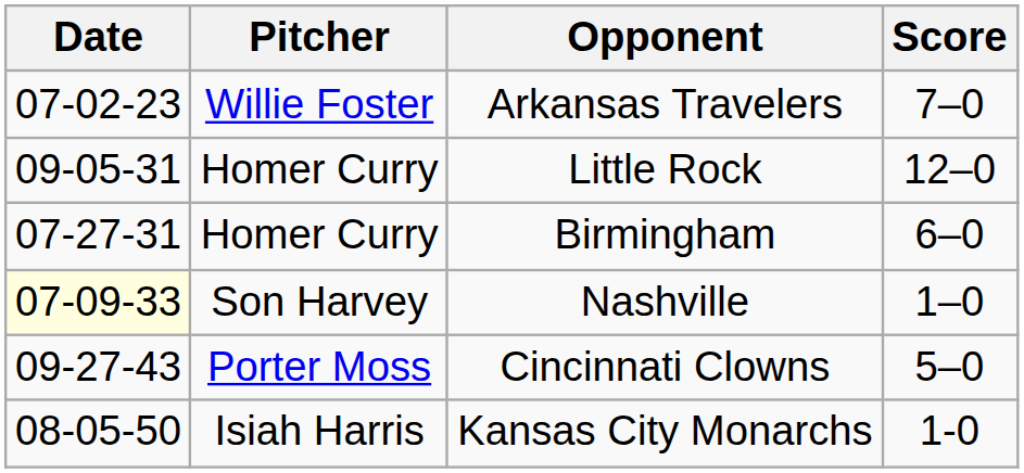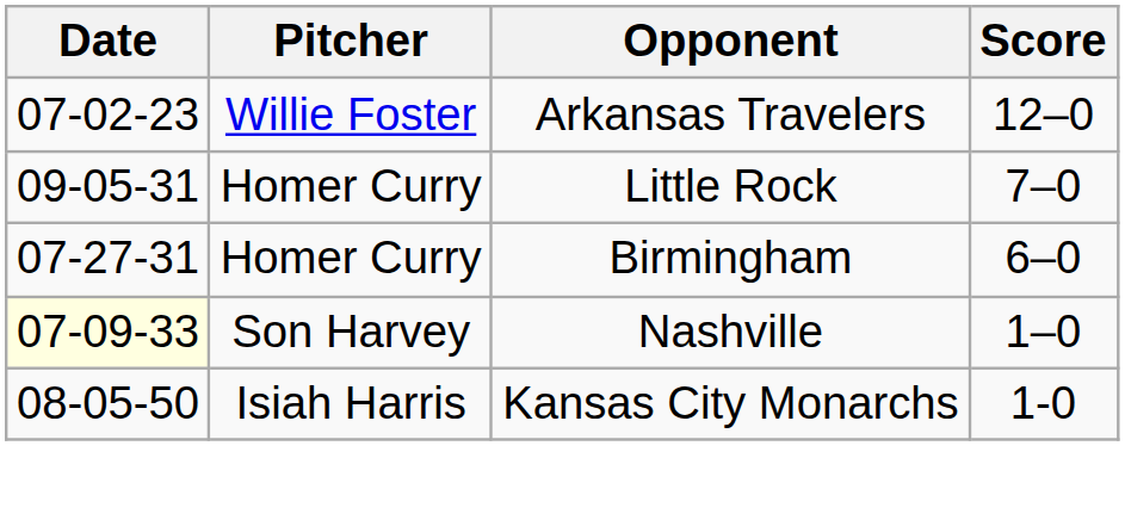Arkansas Travelers | Score: 7–0 -> 12–0
Little Rock | Score: 12–0 -> 7–0
- row: 09-27-43 | Porter Moss | Cincinnati Clowns | 5–0
